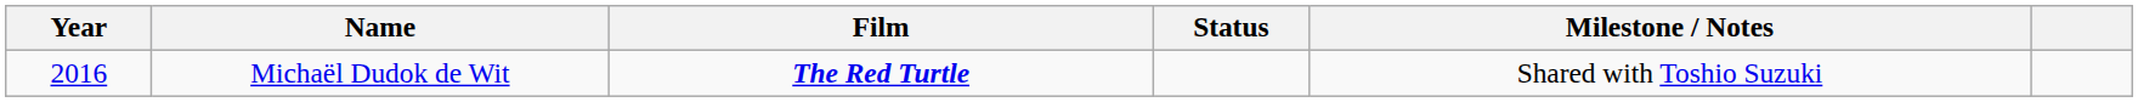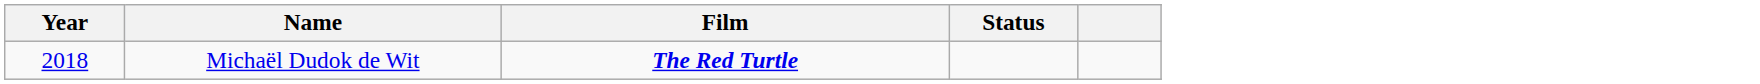- column: Milestone / Notes | Shared with Toshio Suzuki
Michaël Dudok de Wit | Year: 2016 -> 2018
